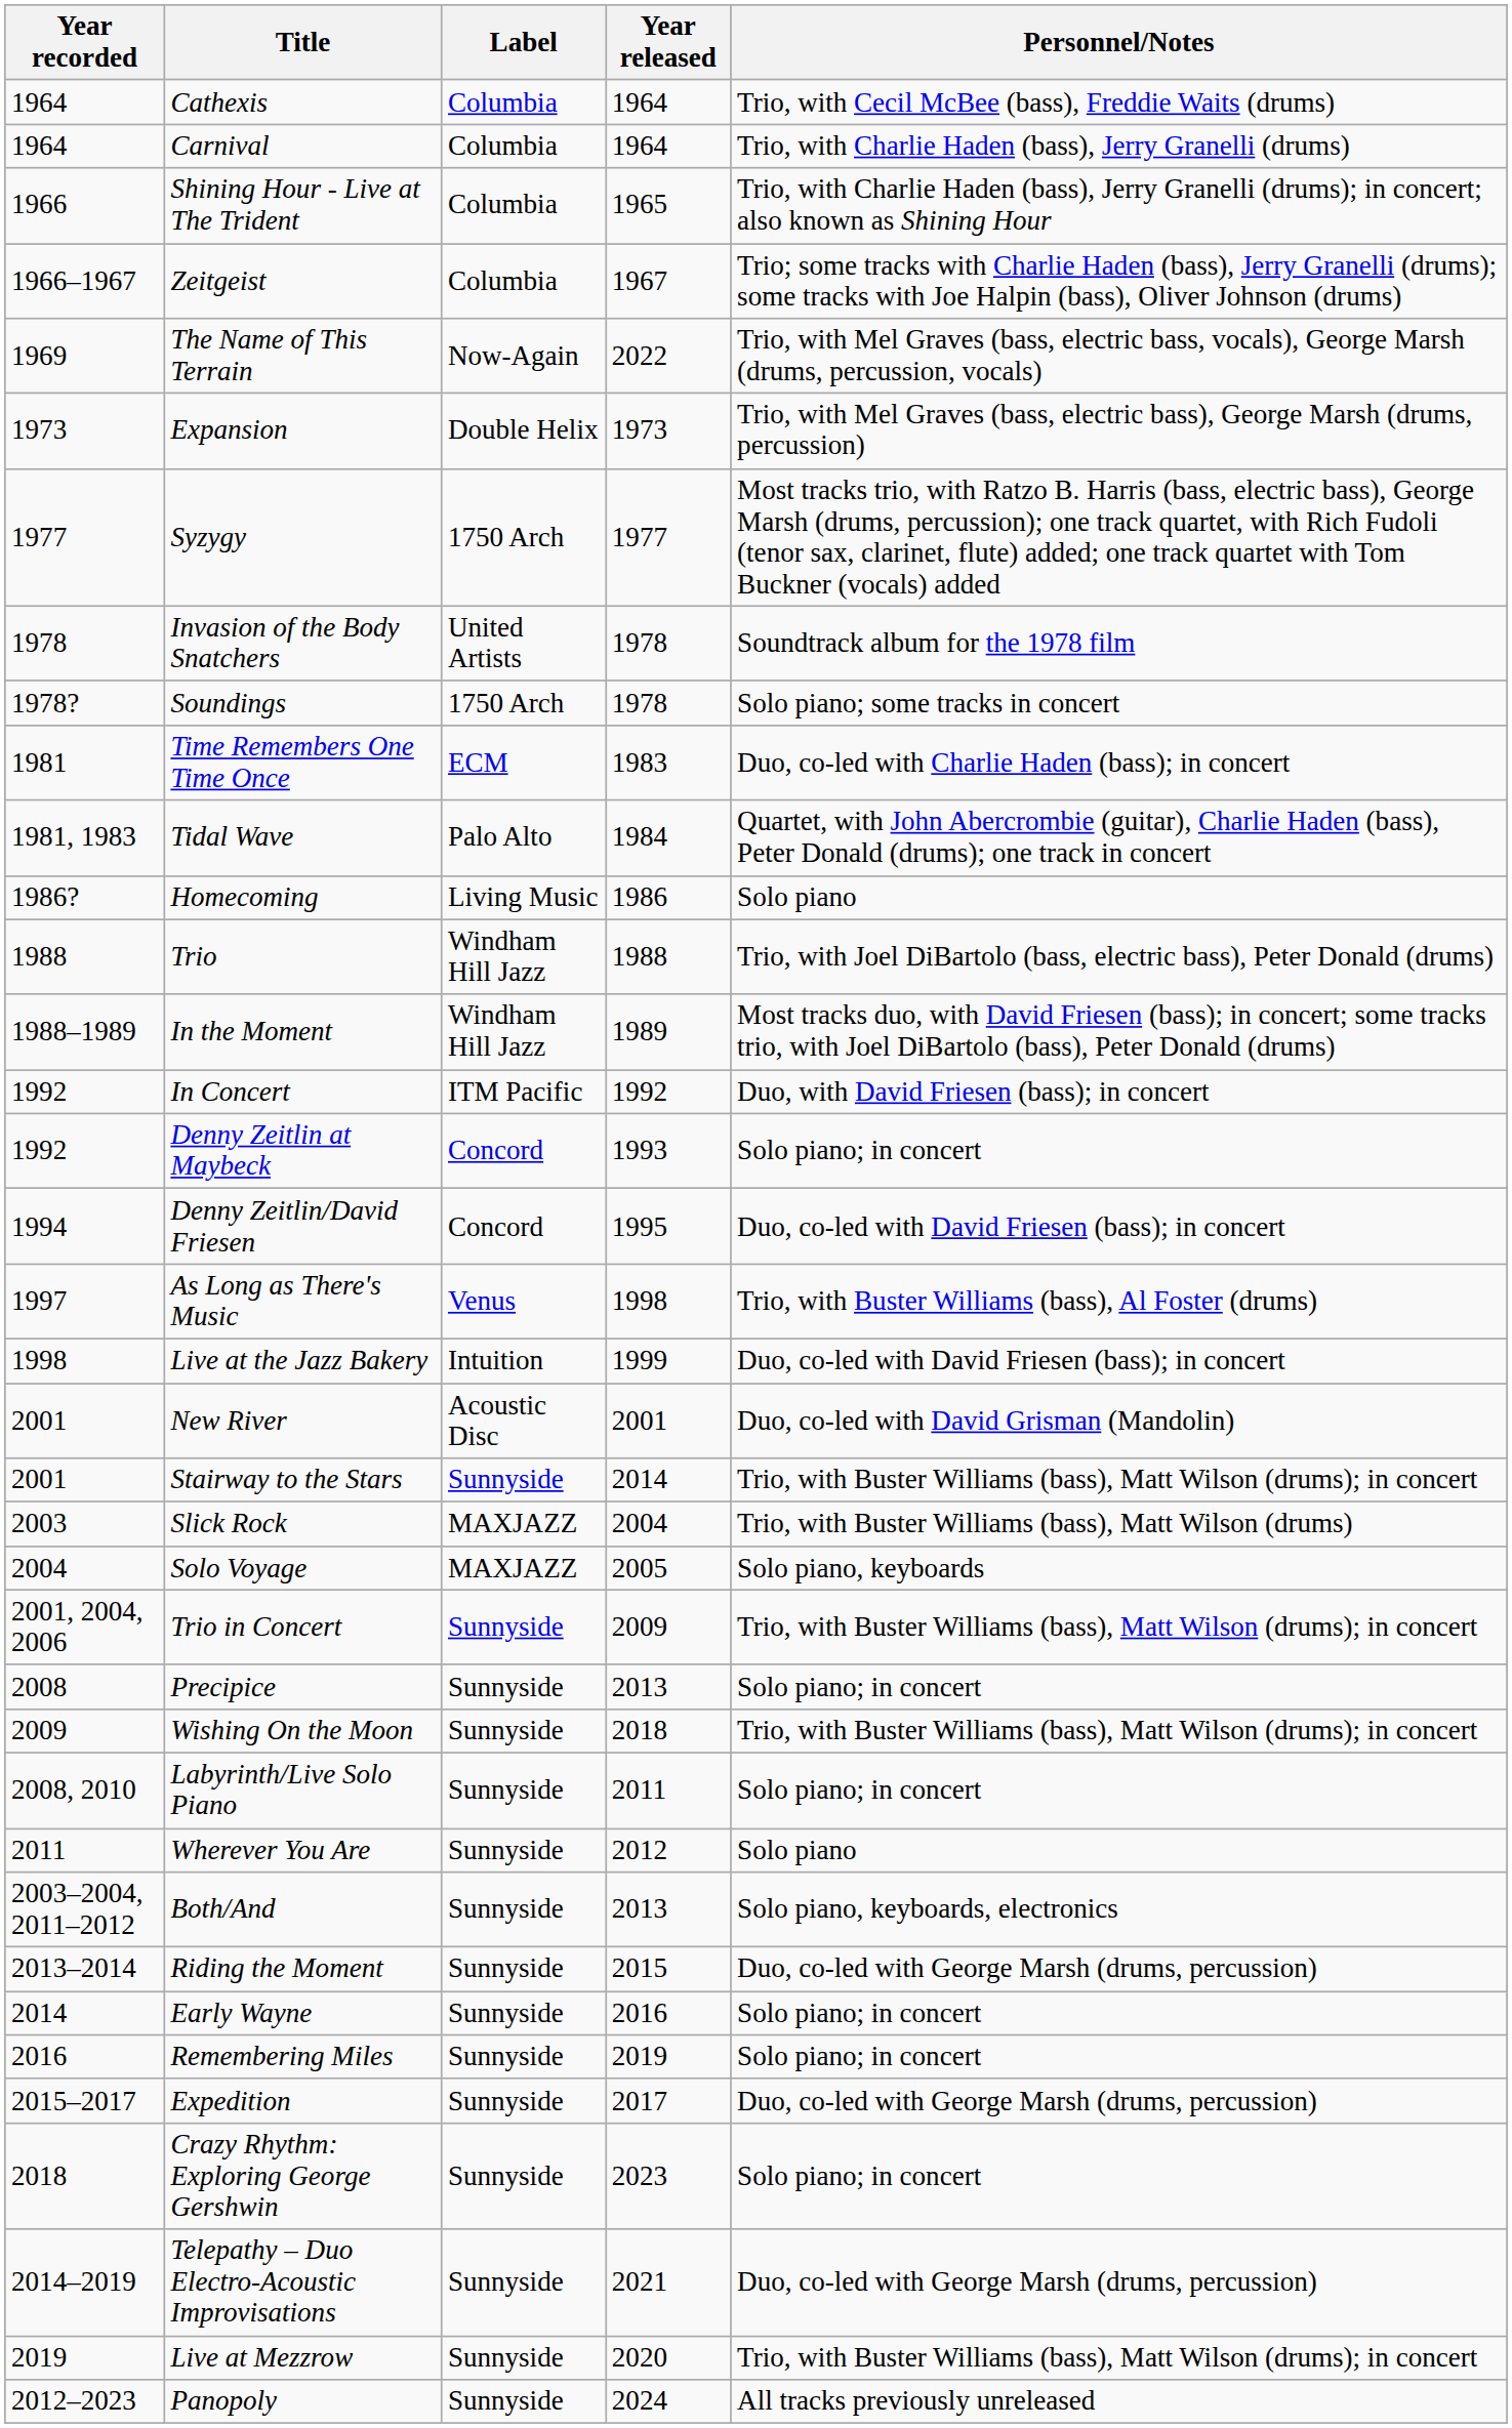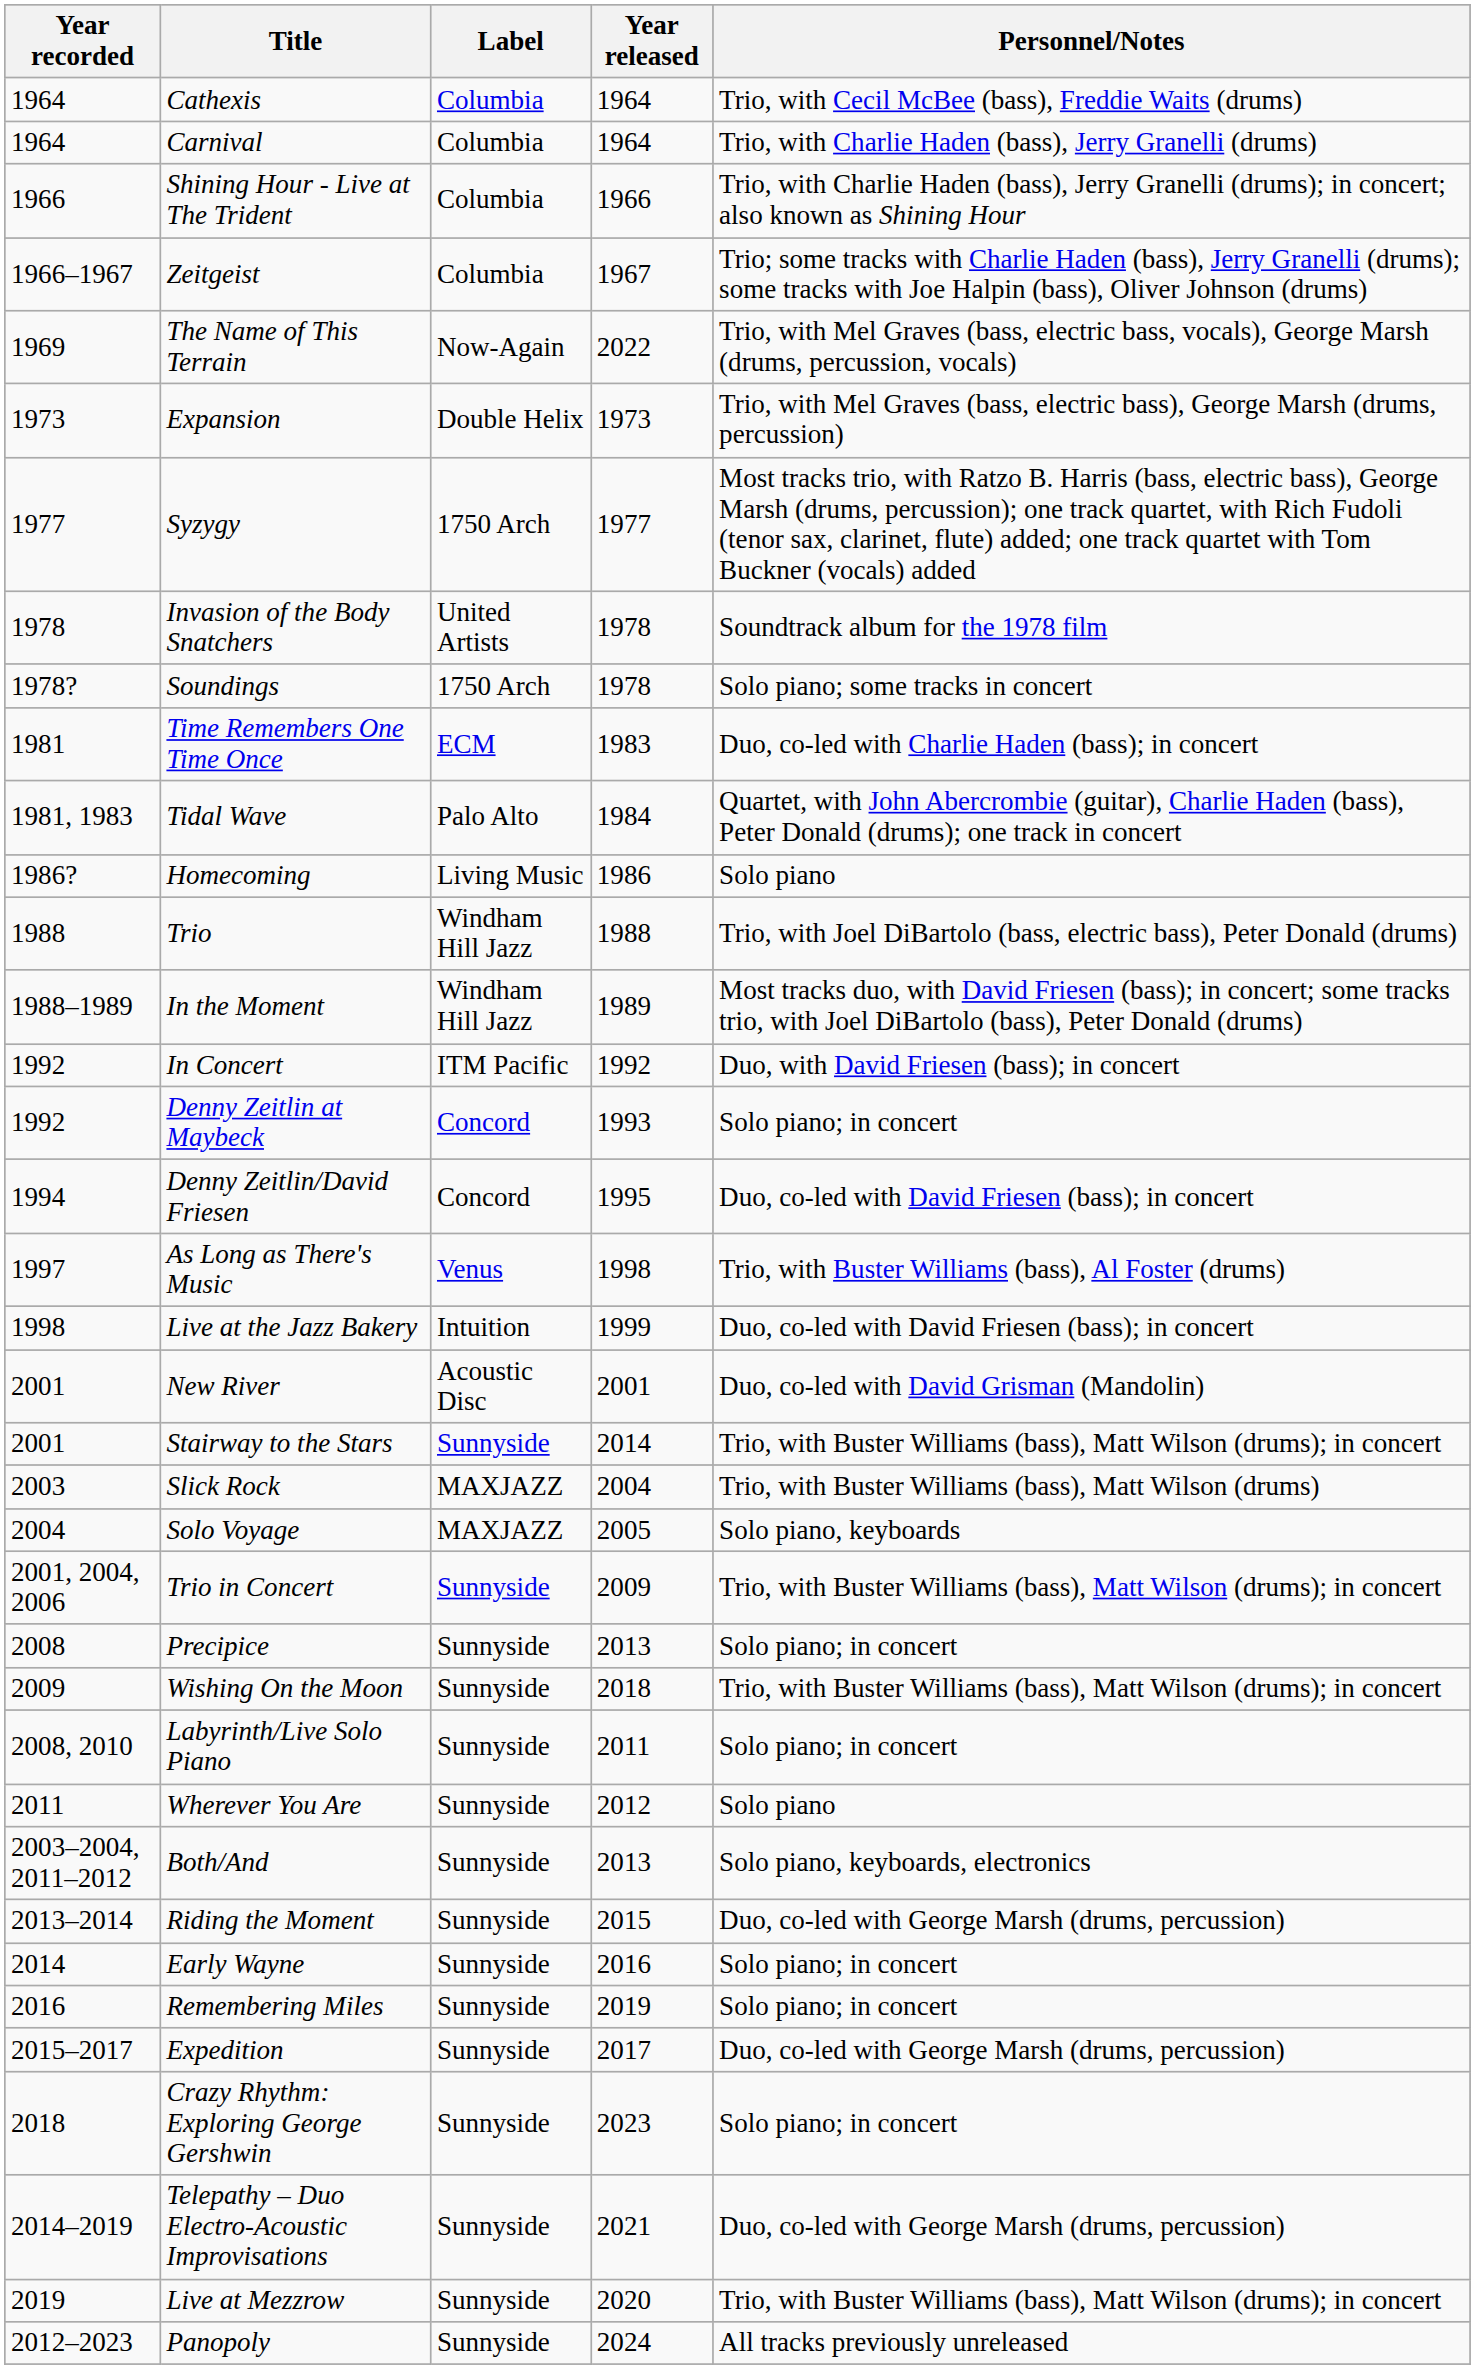Shining Hour - Live at The Trident | Year released: 1965 -> 1966
